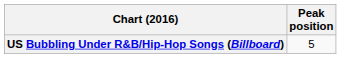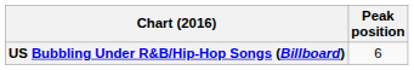US Bubbling Under R&B/Hip-Hop Songs (Billboard) | Peak position: 5 -> 6
